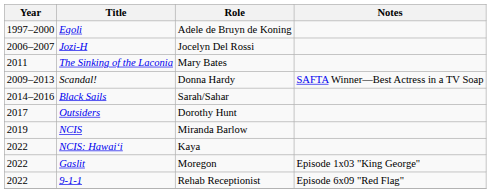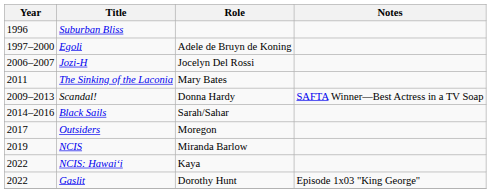+ row: 1996 | Suburban Bliss
Outsiders | Role: Dorothy Hunt -> Moregon
Gaslit | Role: Moregon -> Dorothy Hunt
- row: 2022 | 9-1-1 | Rehab Receptionist | Episode 6x09 "Red Flag"
